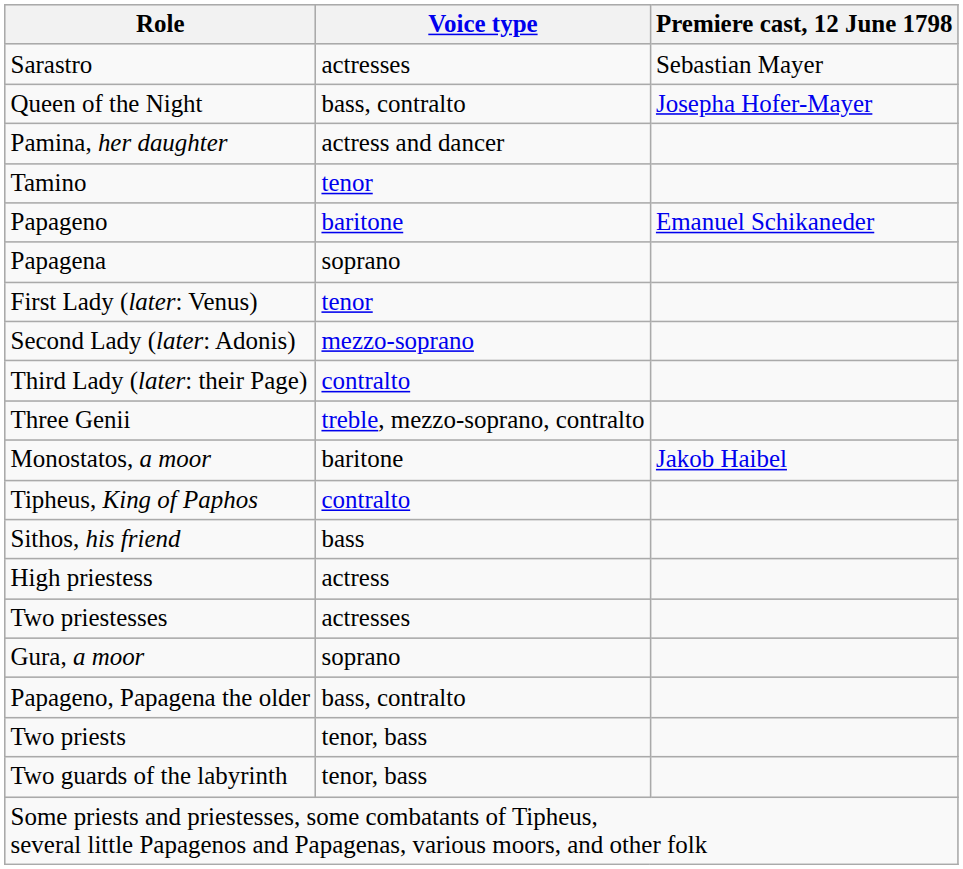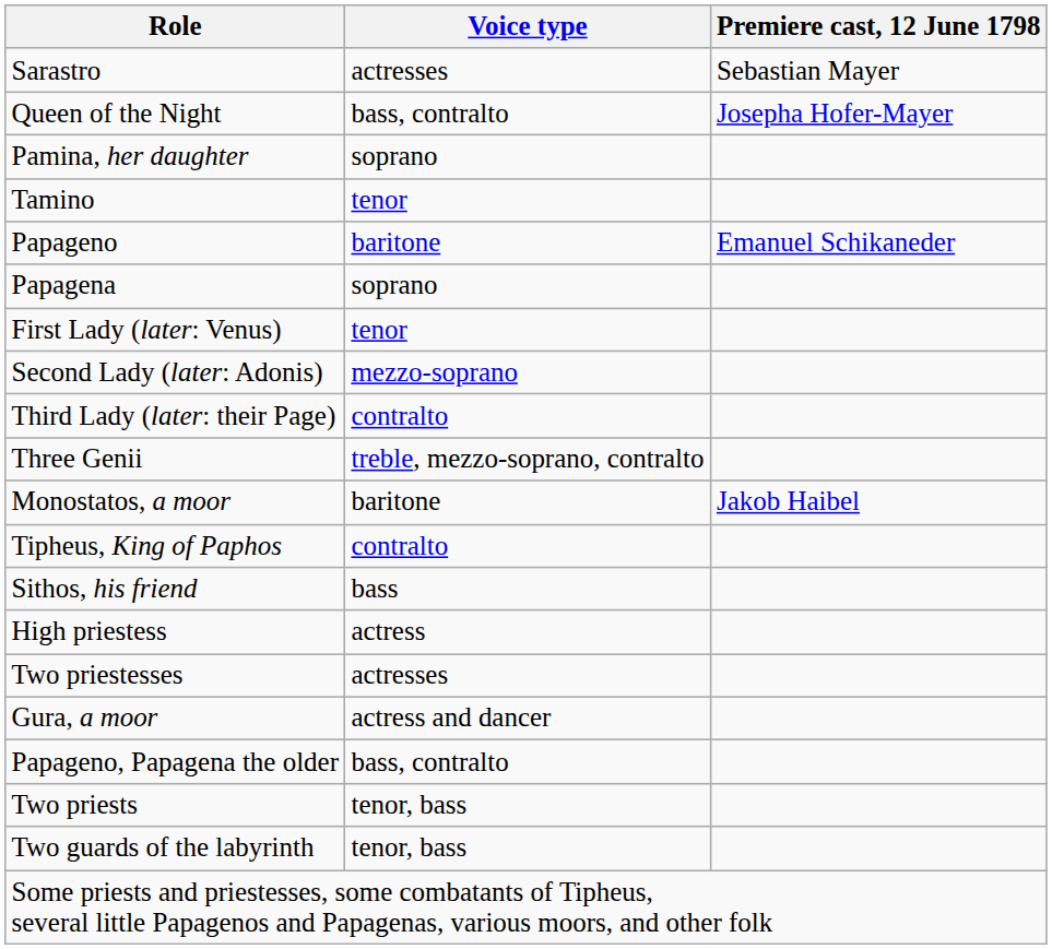Pamina, her daughter | Voice type: actress and dancer -> soprano
Gura, a moor | Voice type: soprano -> actress and dancer
